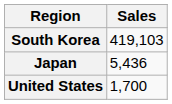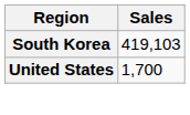- row: Japan | 5,436
